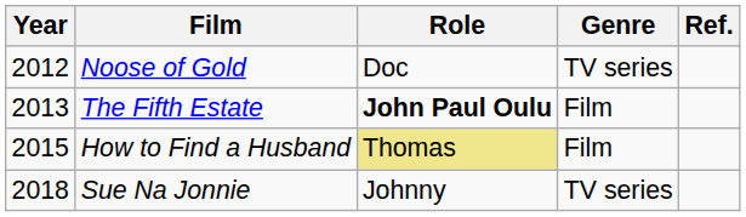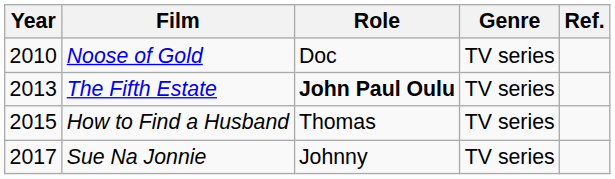Noose of Gold | Year: 2012 -> 2010
The Fifth Estate | Genre: Film -> TV series
How to Find a Husband | Role: khaki background -> no background
How to Find a Husband | Genre: Film -> TV series
Sue Na Jonnie | Year: 2018 -> 2017
